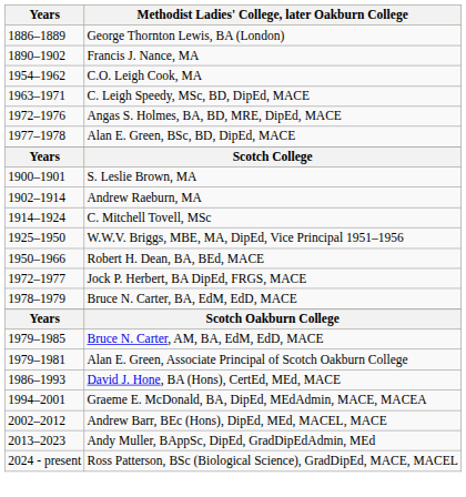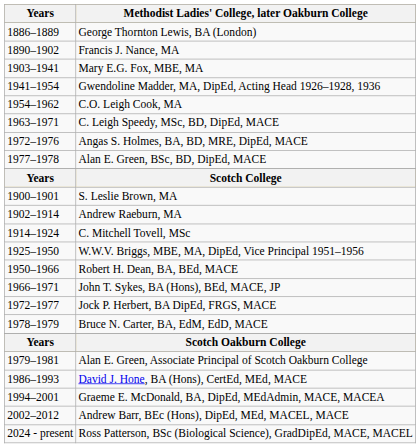+ row: 1903–1941 | Mary E.G. Fox, MBE, MA
+ row: 1941–1954 | Gwendoline Madder, MA, DipEd, Acting Head 1926–1928, 1936
+ row: 1966–1971 | John T. Sykes, BA (Hons), BEd, MACE, JP
- row: 1979–1985 | Bruce N. Carter, AM, BA, EdM, EdD, MACE
- row: 2013–2023 | Andy Muller, BAppSc, DipEd, GradDipEdAdmin, MEd
